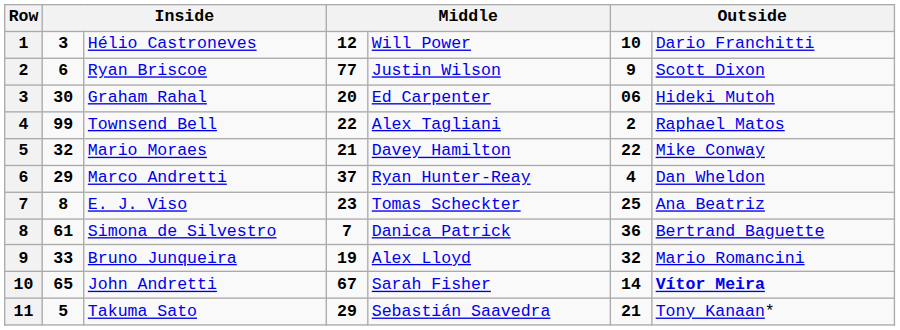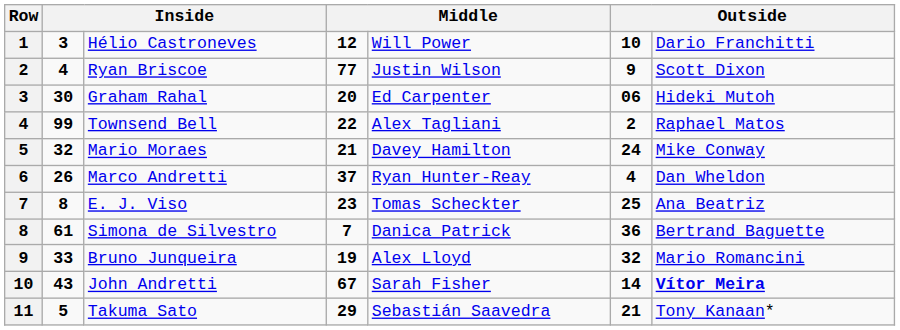Ryan Briscoe | column 2: 6 -> 4
Mario Moraes | column 6: 22 -> 24
Marco Andretti | column 2: 29 -> 26
John Andretti | column 2: 65 -> 43
